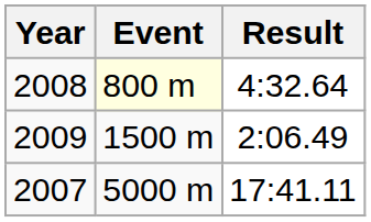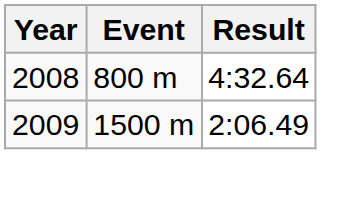2008 | Event: lightyellow background -> no background
- row: 2007 | 5000 m | 17:41.11
